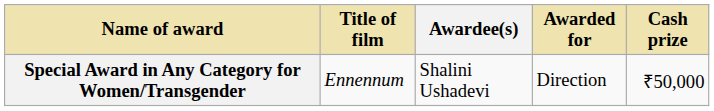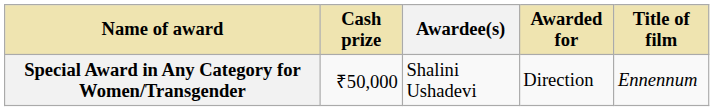columns swapped: Title of film <-> Cash prize
